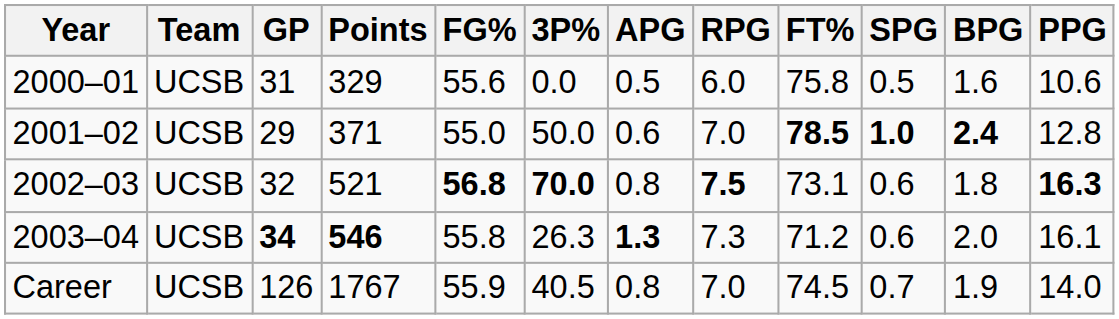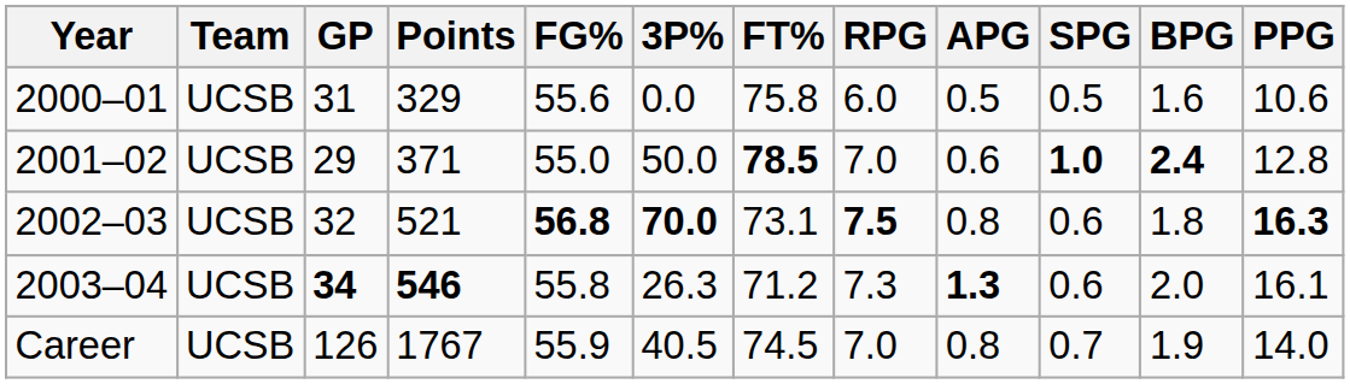columns swapped: FT% <-> APG
